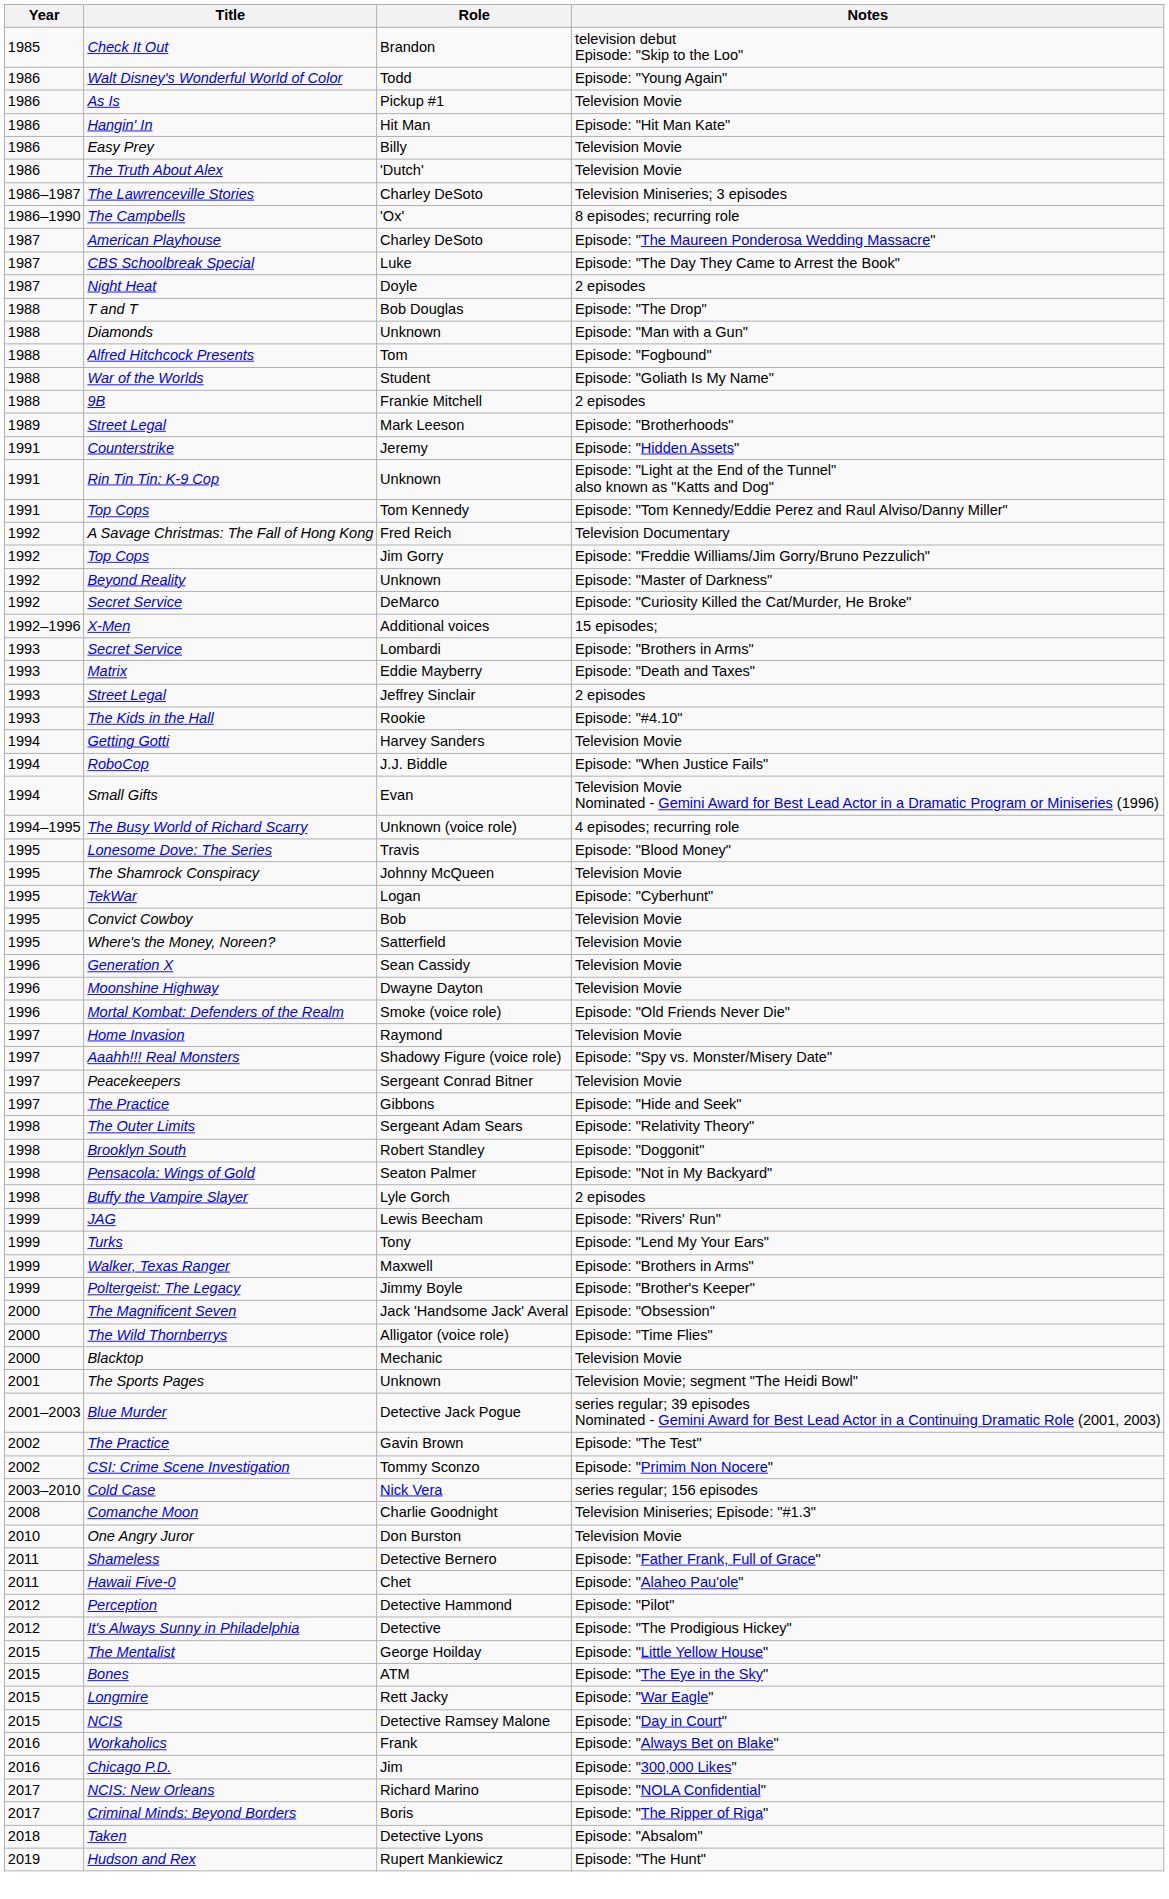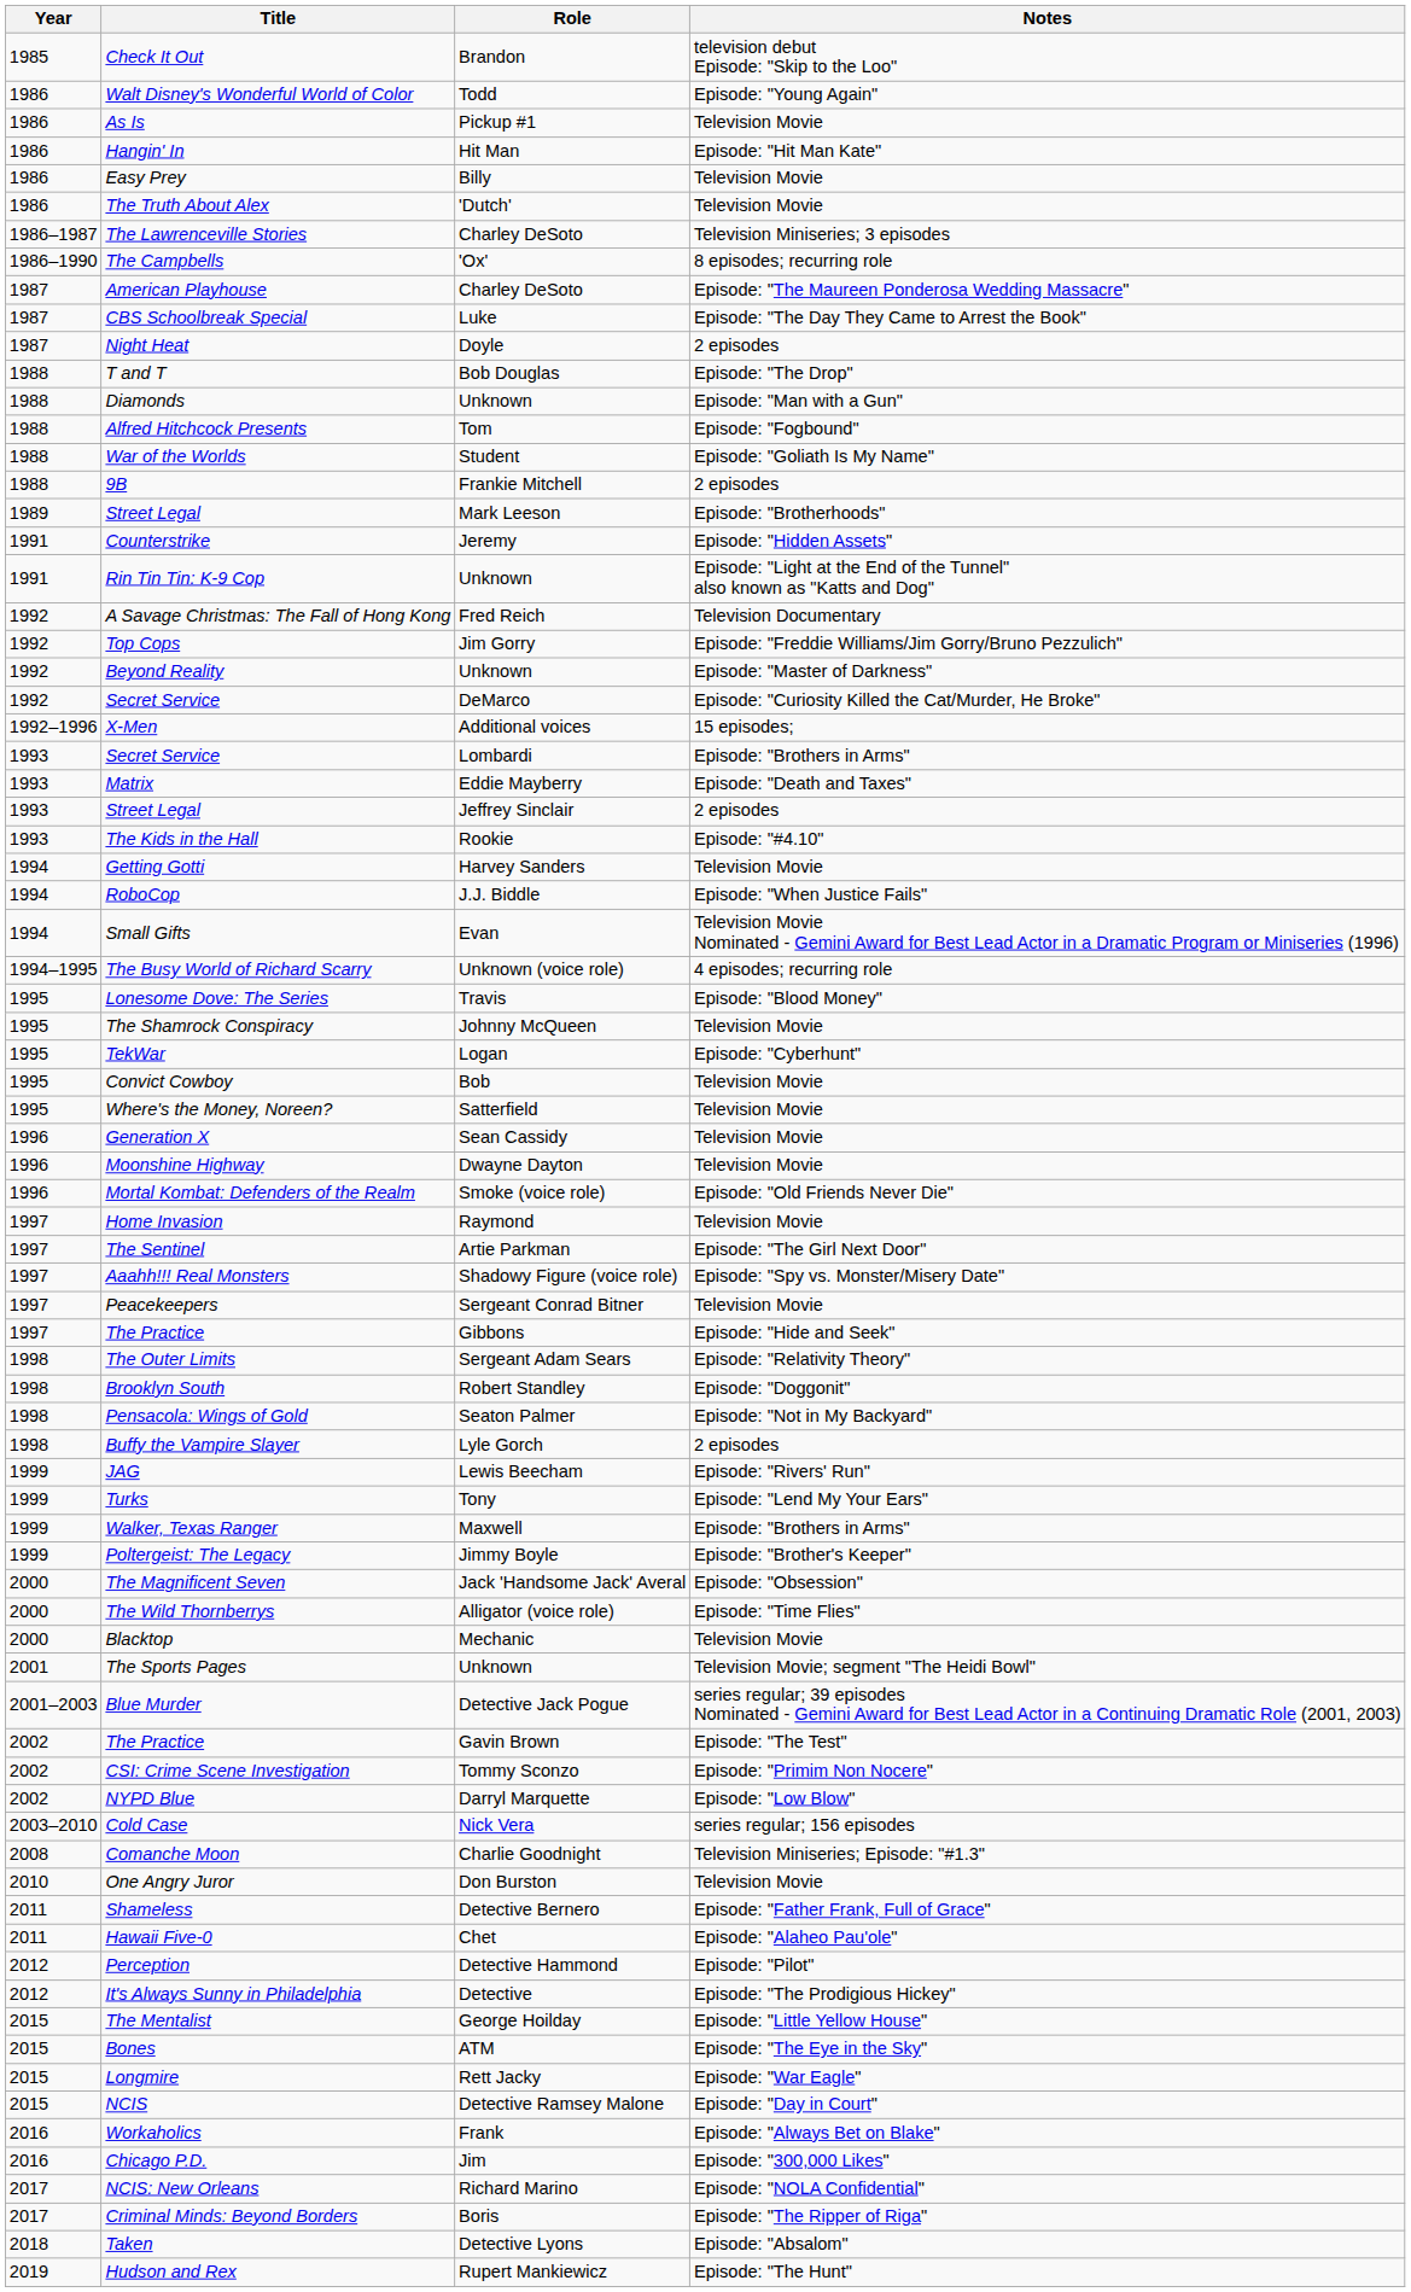- row: 1991 | Top Cops | Tom Kennedy | Episode: "Tom Kennedy/Eddie Perez and Raul Alviso/Danny Miller"
+ row: 1997 | The Sentinel | Artie Parkman | Episode: "The Girl Next Door"
+ row: 2002 | NYPD Blue | Darryl Marquette | Episode: "Low Blow"
